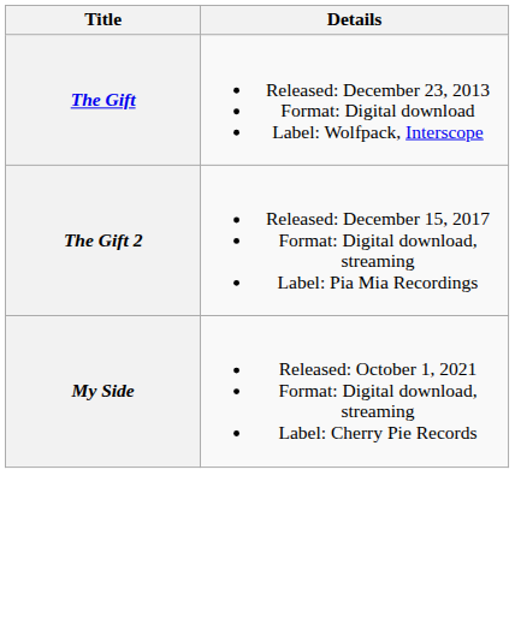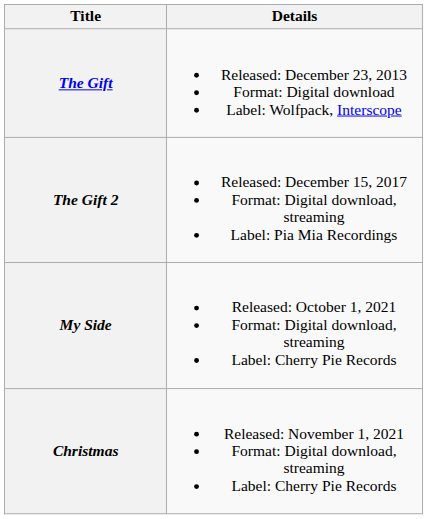+ row: Christmas | Released: November 1, 2021 Format: Digital download, streaming Label: Cherry Pie Records
